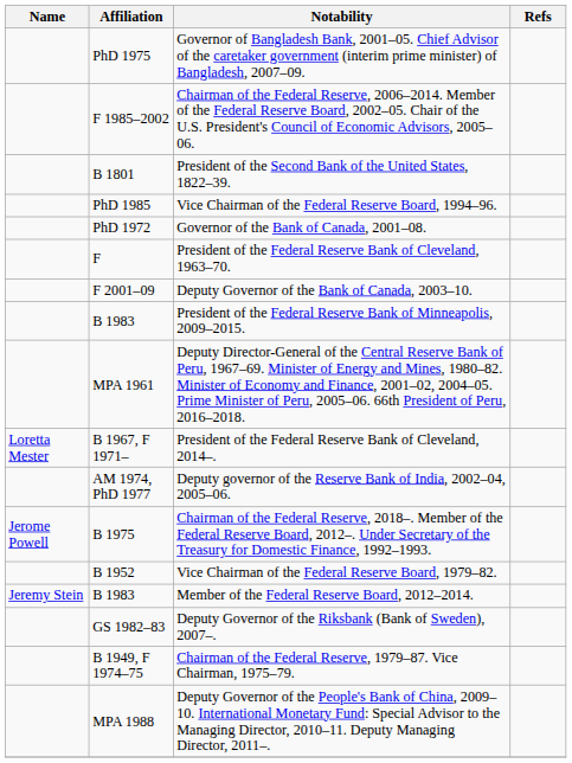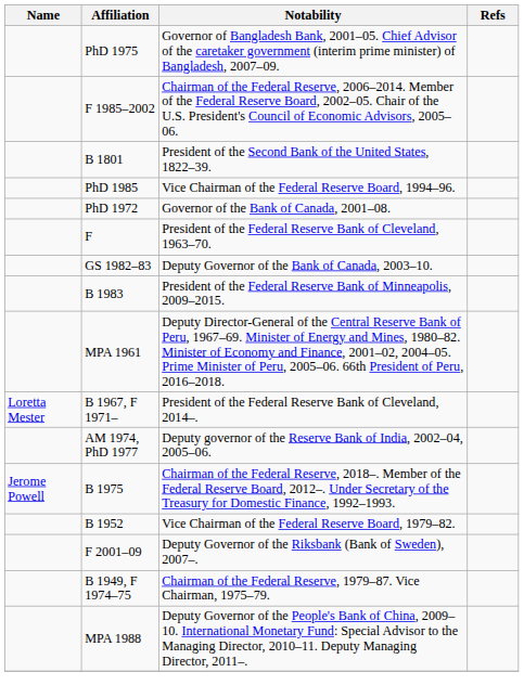Deputy Governor of the Bank of Canada, 2003–10. | Affiliation: F 2001–09 -> GS 1982–83
- row: Jeremy Stein | B 1983 | Member of the Federal Reserve Board, 2012–2014.
Deputy Governor of the Riksbank (Bank of Sweden), 2007–. | Affiliation: GS 1982–83 -> F 2001–09
